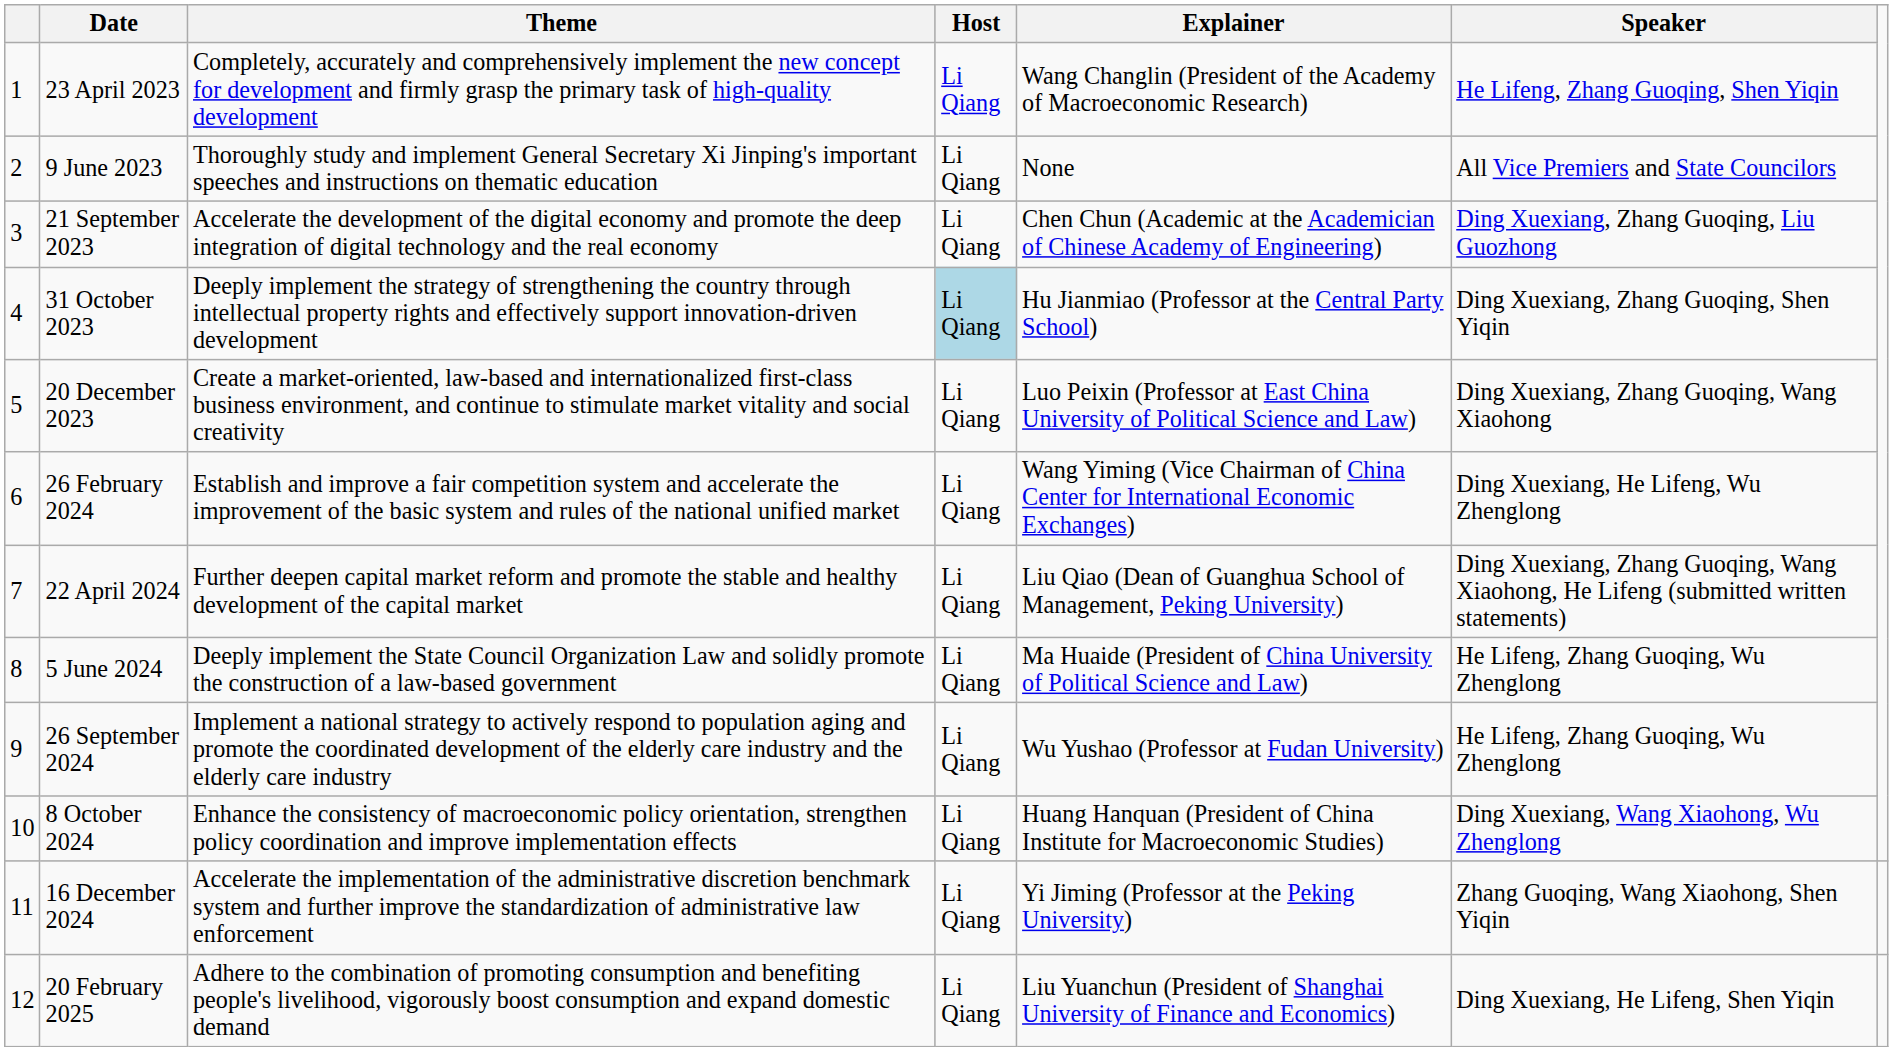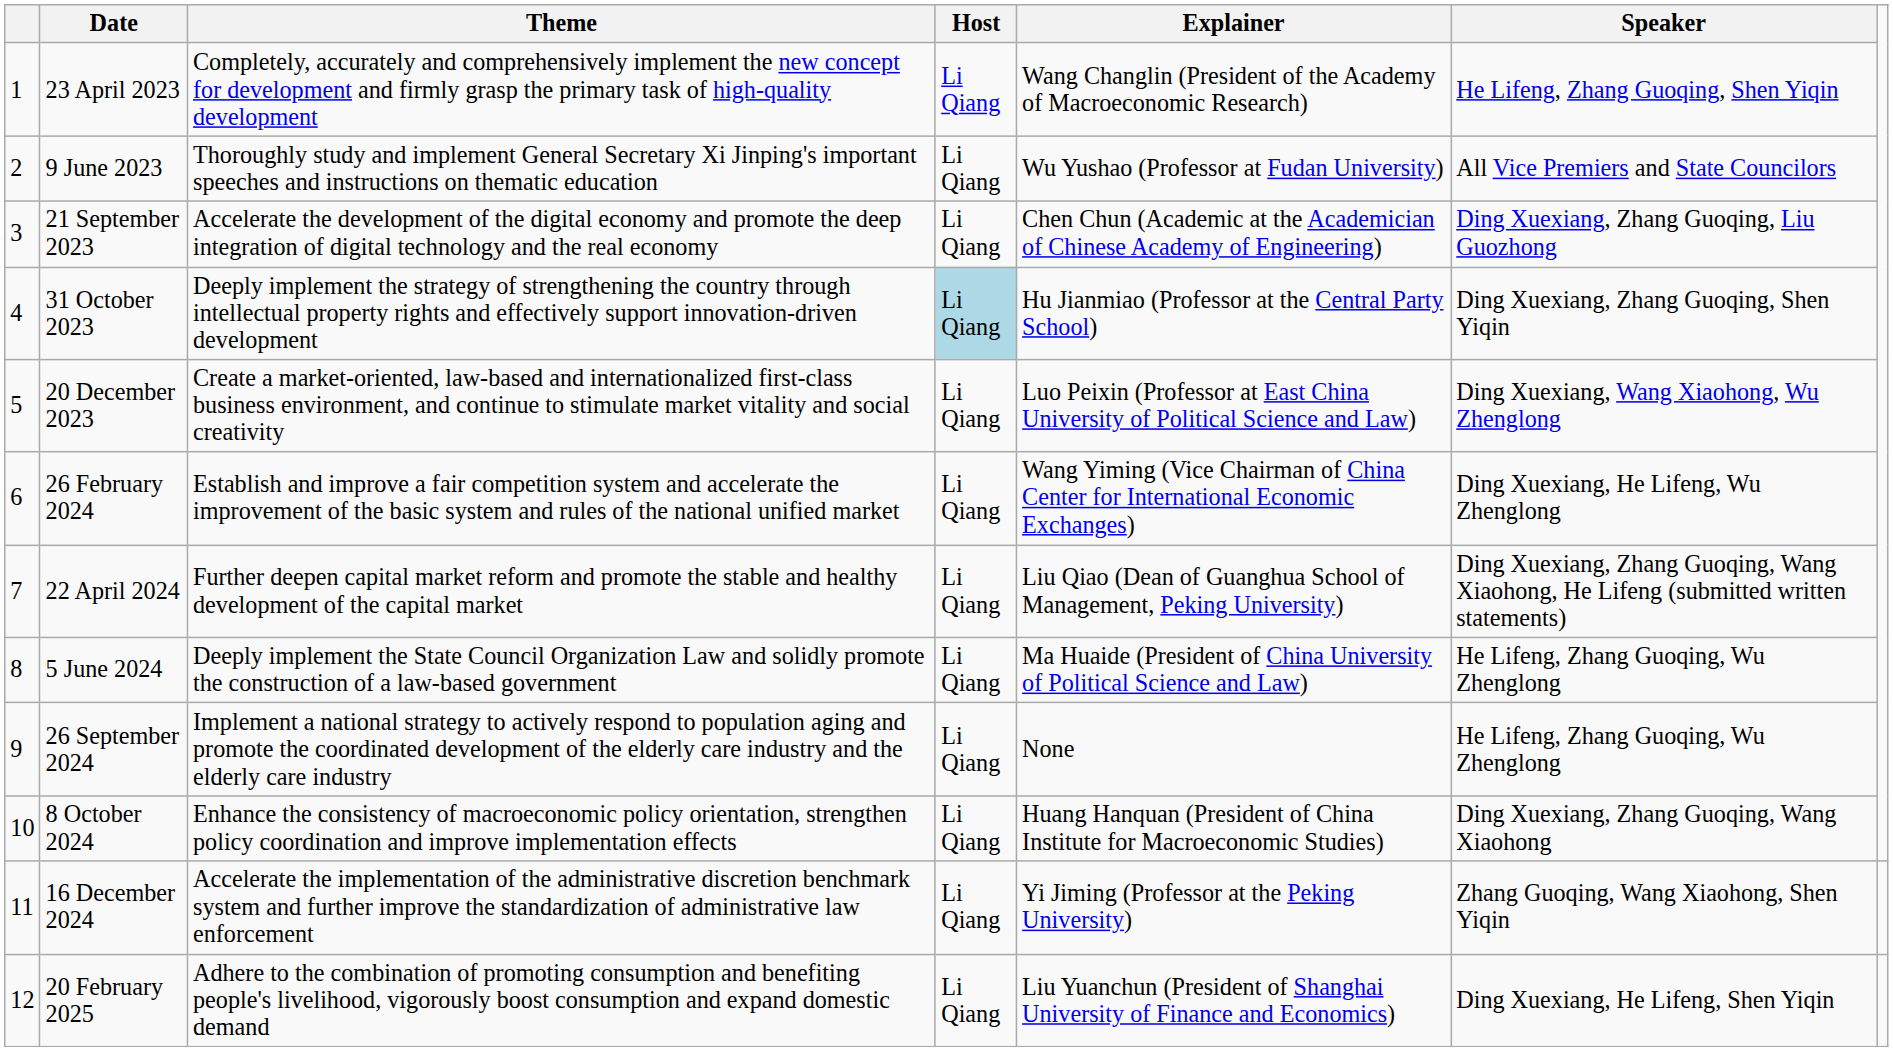9 June 2023 | Explainer: None -> Wu Yushao (Professor at Fudan University)
20 December 2023 | Speaker: Ding Xuexiang, Zhang Guoqing, Wang Xiaohong -> Ding Xuexiang, Wang Xiaohong, Wu Zhenglong
26 September 2024 | Explainer: Wu Yushao (Professor at Fudan University) -> None
8 October 2024 | Speaker: Ding Xuexiang, Wang Xiaohong, Wu Zhenglong -> Ding Xuexiang, Zhang Guoqing, Wang Xiaohong
